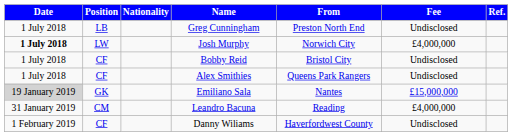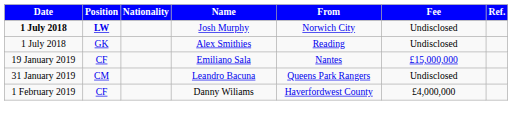- row: 1 July 2018 | LB | Greg Cunningham | Preston North End | Undisclosed
Josh Murphy | Position: normal -> bold
Josh Murphy | Fee: £4,000,000 -> Undisclosed
- row: 1 July 2018 | CF | Bobby Reid | Bristol City | Undisclosed
Alex Smithies | Position: CF -> GK
Alex Smithies | From: Queens Park Rangers -> Reading
Emiliano Sala | Date: lightgrey background -> no background
Emiliano Sala | Position: GK -> CF
Leandro Bacuna | From: Reading -> Queens Park Rangers
Leandro Bacuna | Fee: £4,000,000 -> Undisclosed
Danny Wiliams | Fee: Undisclosed -> £4,000,000
